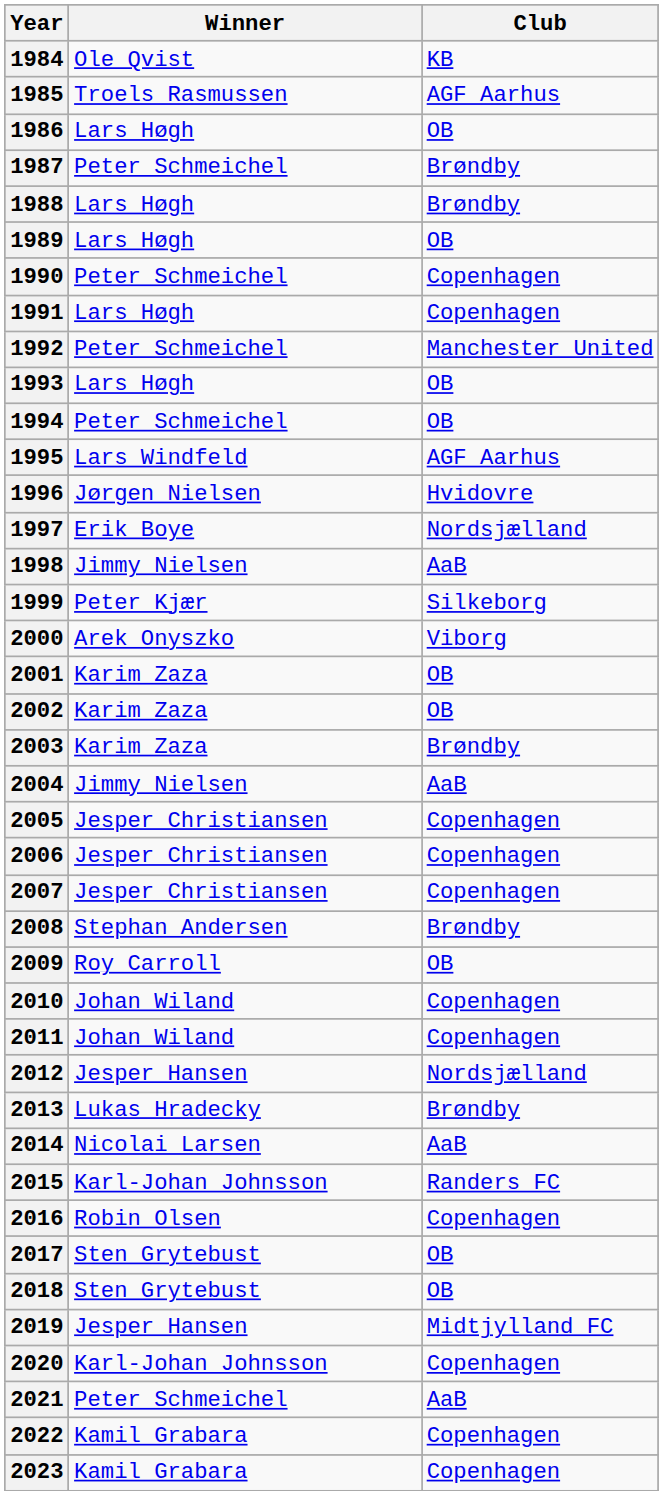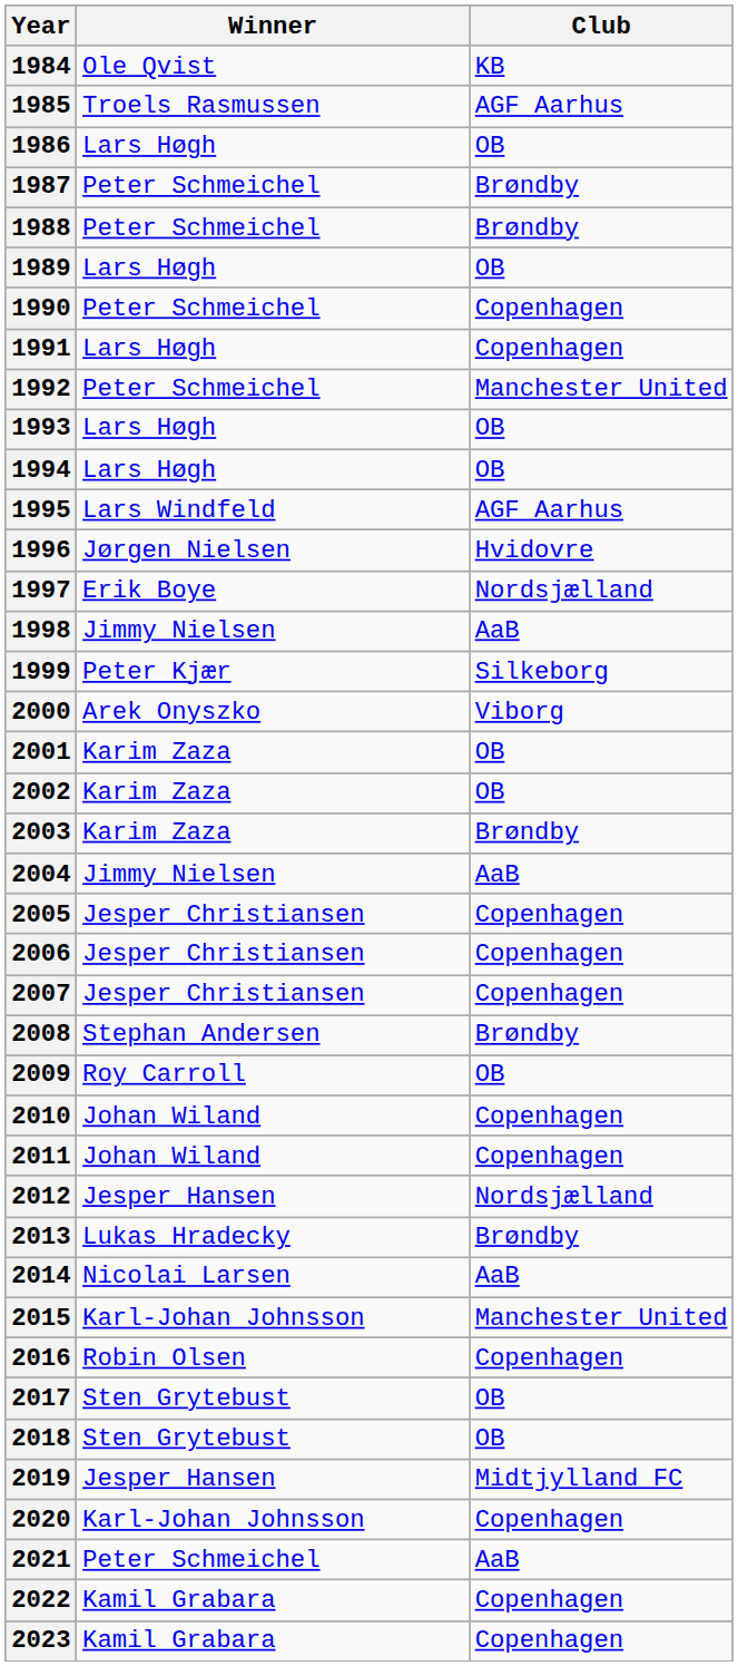1988 | Winner: Lars Høgh -> Peter Schmeichel
1994 | Winner: Peter Schmeichel -> Lars Høgh
2015 | Club: Randers FC -> Manchester United
